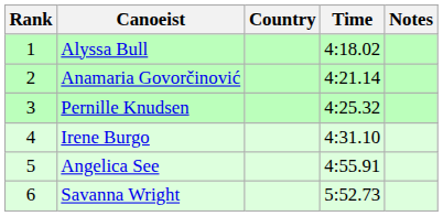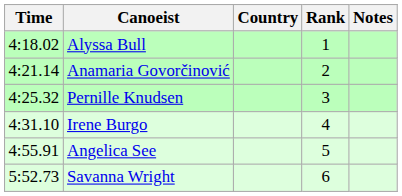columns swapped: Rank <-> Time
